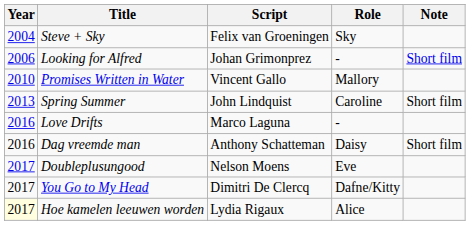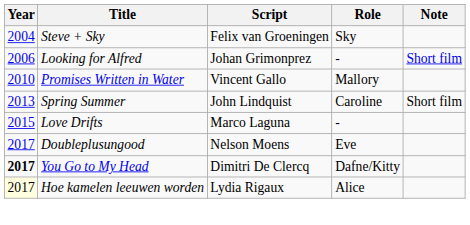Love Drifts | Year: 2016 -> 2015
- row: 2016 | Dag vreemde man | Anthony Schatteman | Daisy | Short film
You Go to My Head | Year: normal -> bold
